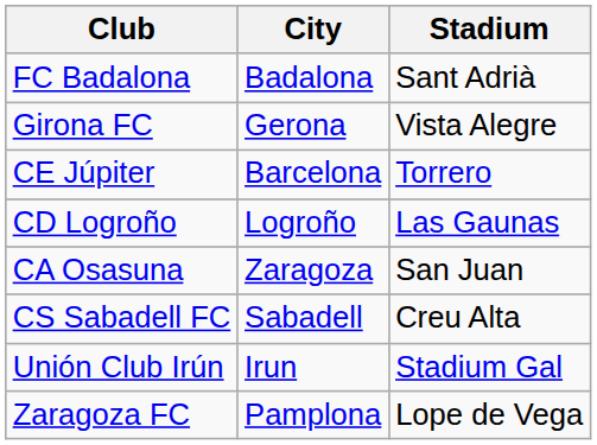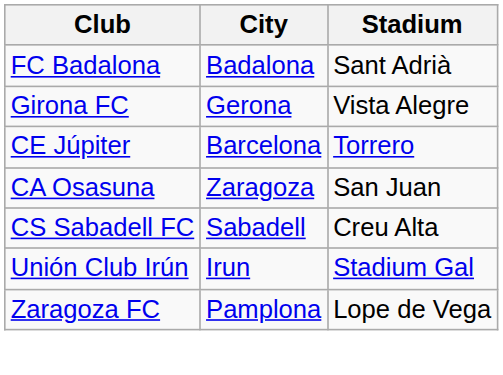- row: CD Logroño | Logroño | Las Gaunas
